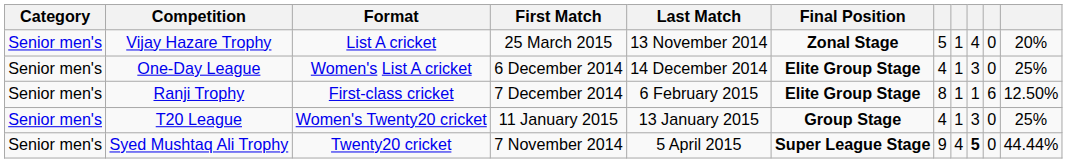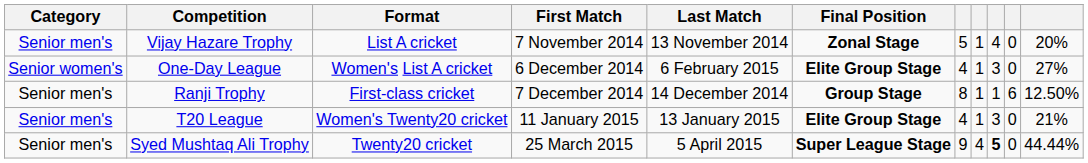Vijay Hazare Trophy | First Match: 25 March 2015 -> 7 November 2014
One-Day League | Category: Senior men's -> Senior women's
One-Day League | Last Match: 14 December 2014 -> 6 February 2015
One-Day League | column 11: 25% -> 27%
Ranji Trophy | Last Match: 6 February 2015 -> 14 December 2014
Ranji Trophy | Final Position: Elite Group Stage -> Group Stage
T20 League | Final Position: Group Stage -> Elite Group Stage
T20 League | column 11: 25% -> 21%
Syed Mushtaq Ali Trophy | First Match: 7 November 2014 -> 25 March 2015
